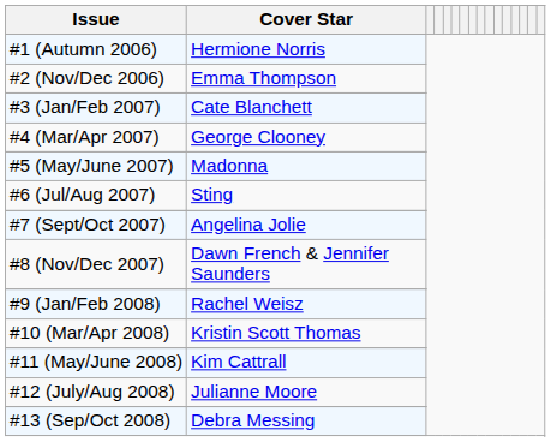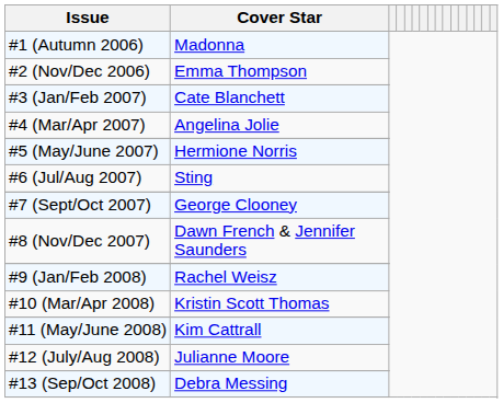#1 (Autumn 2006) | Cover Star: Hermione Norris -> Madonna
#4 (Mar/Apr 2007) | Cover Star: George Clooney -> Angelina Jolie
#5 (May/June 2007) | Cover Star: Madonna -> Hermione Norris
#7 (Sept/Oct 2007) | Cover Star: Angelina Jolie -> George Clooney
